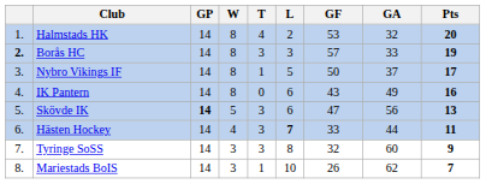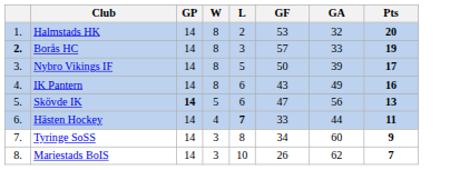- column: T | 4 | 3 | 1 | 0 | 3 | 3 | 3 | 1
Nybro Vikings IF | GA: 37 -> 39
Tyringe SoSS | GF: 32 -> 34
